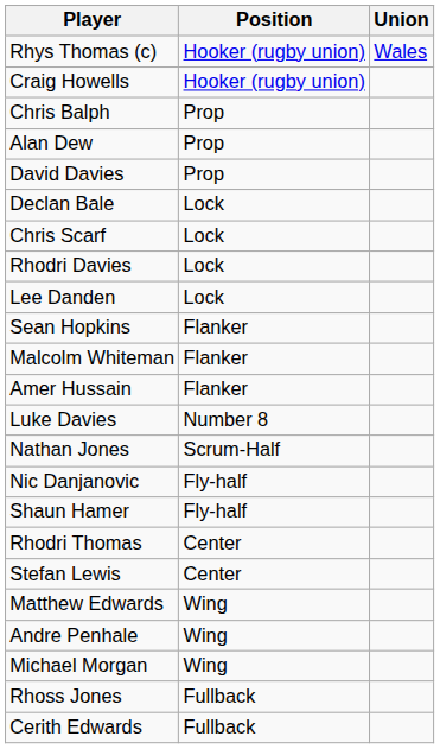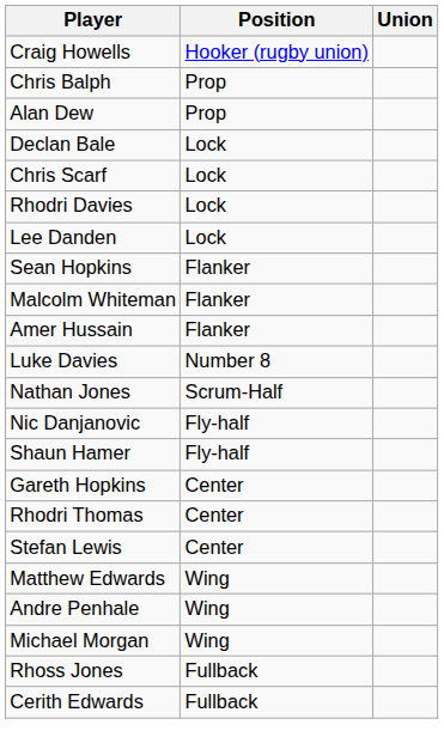- row: Rhys Thomas (c) | Hooker (rugby union) | Wales
- row: David Davies | Prop
+ row: Gareth Hopkins | Center
